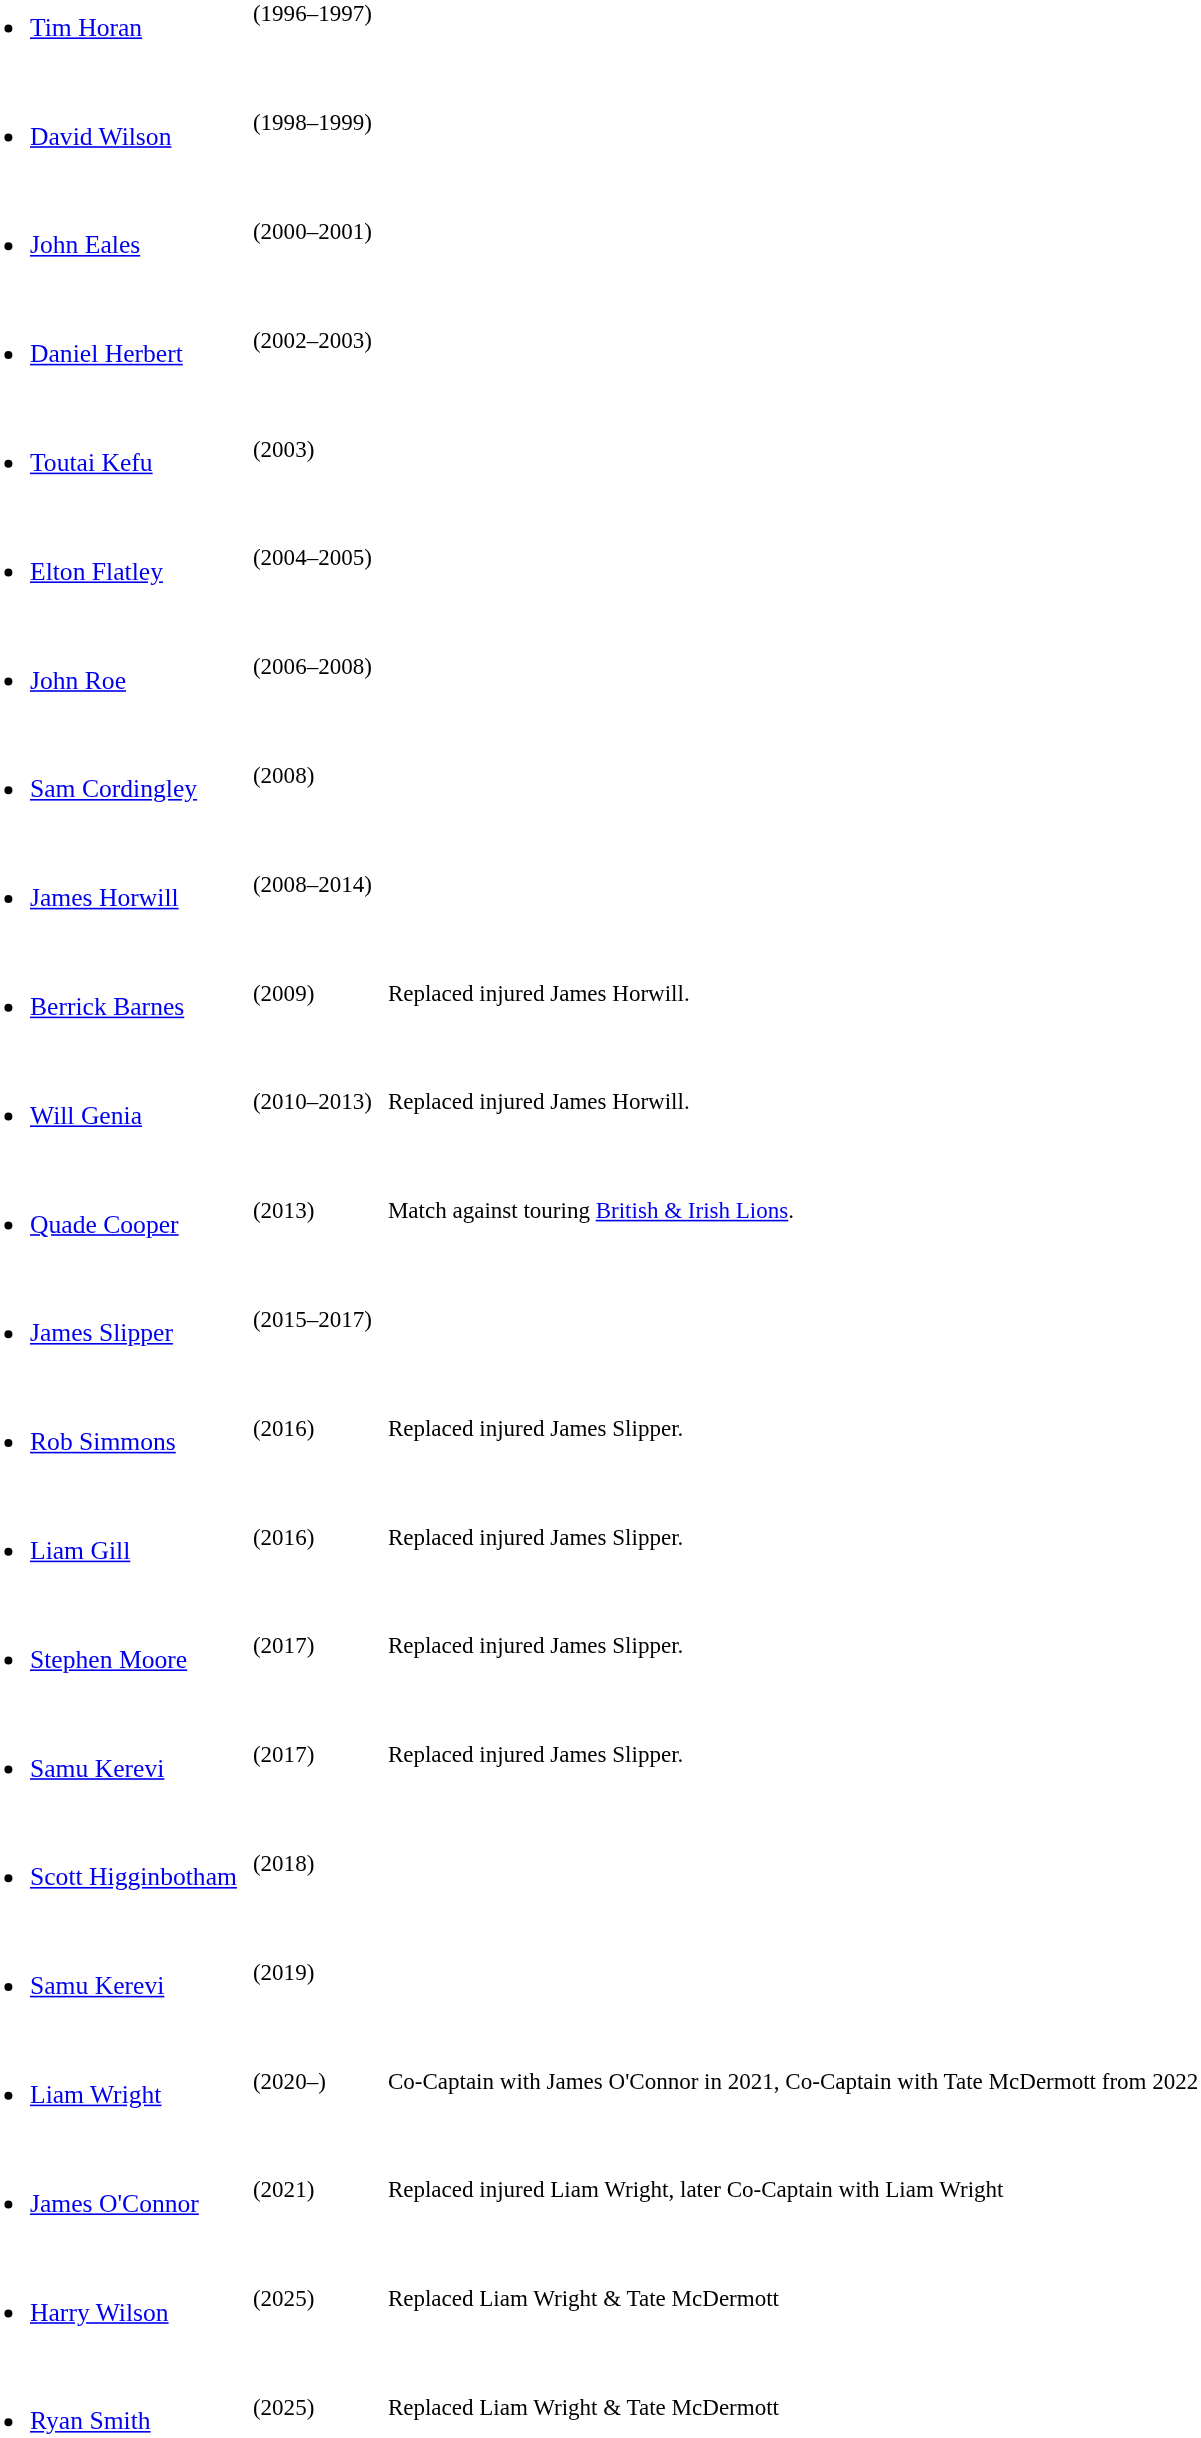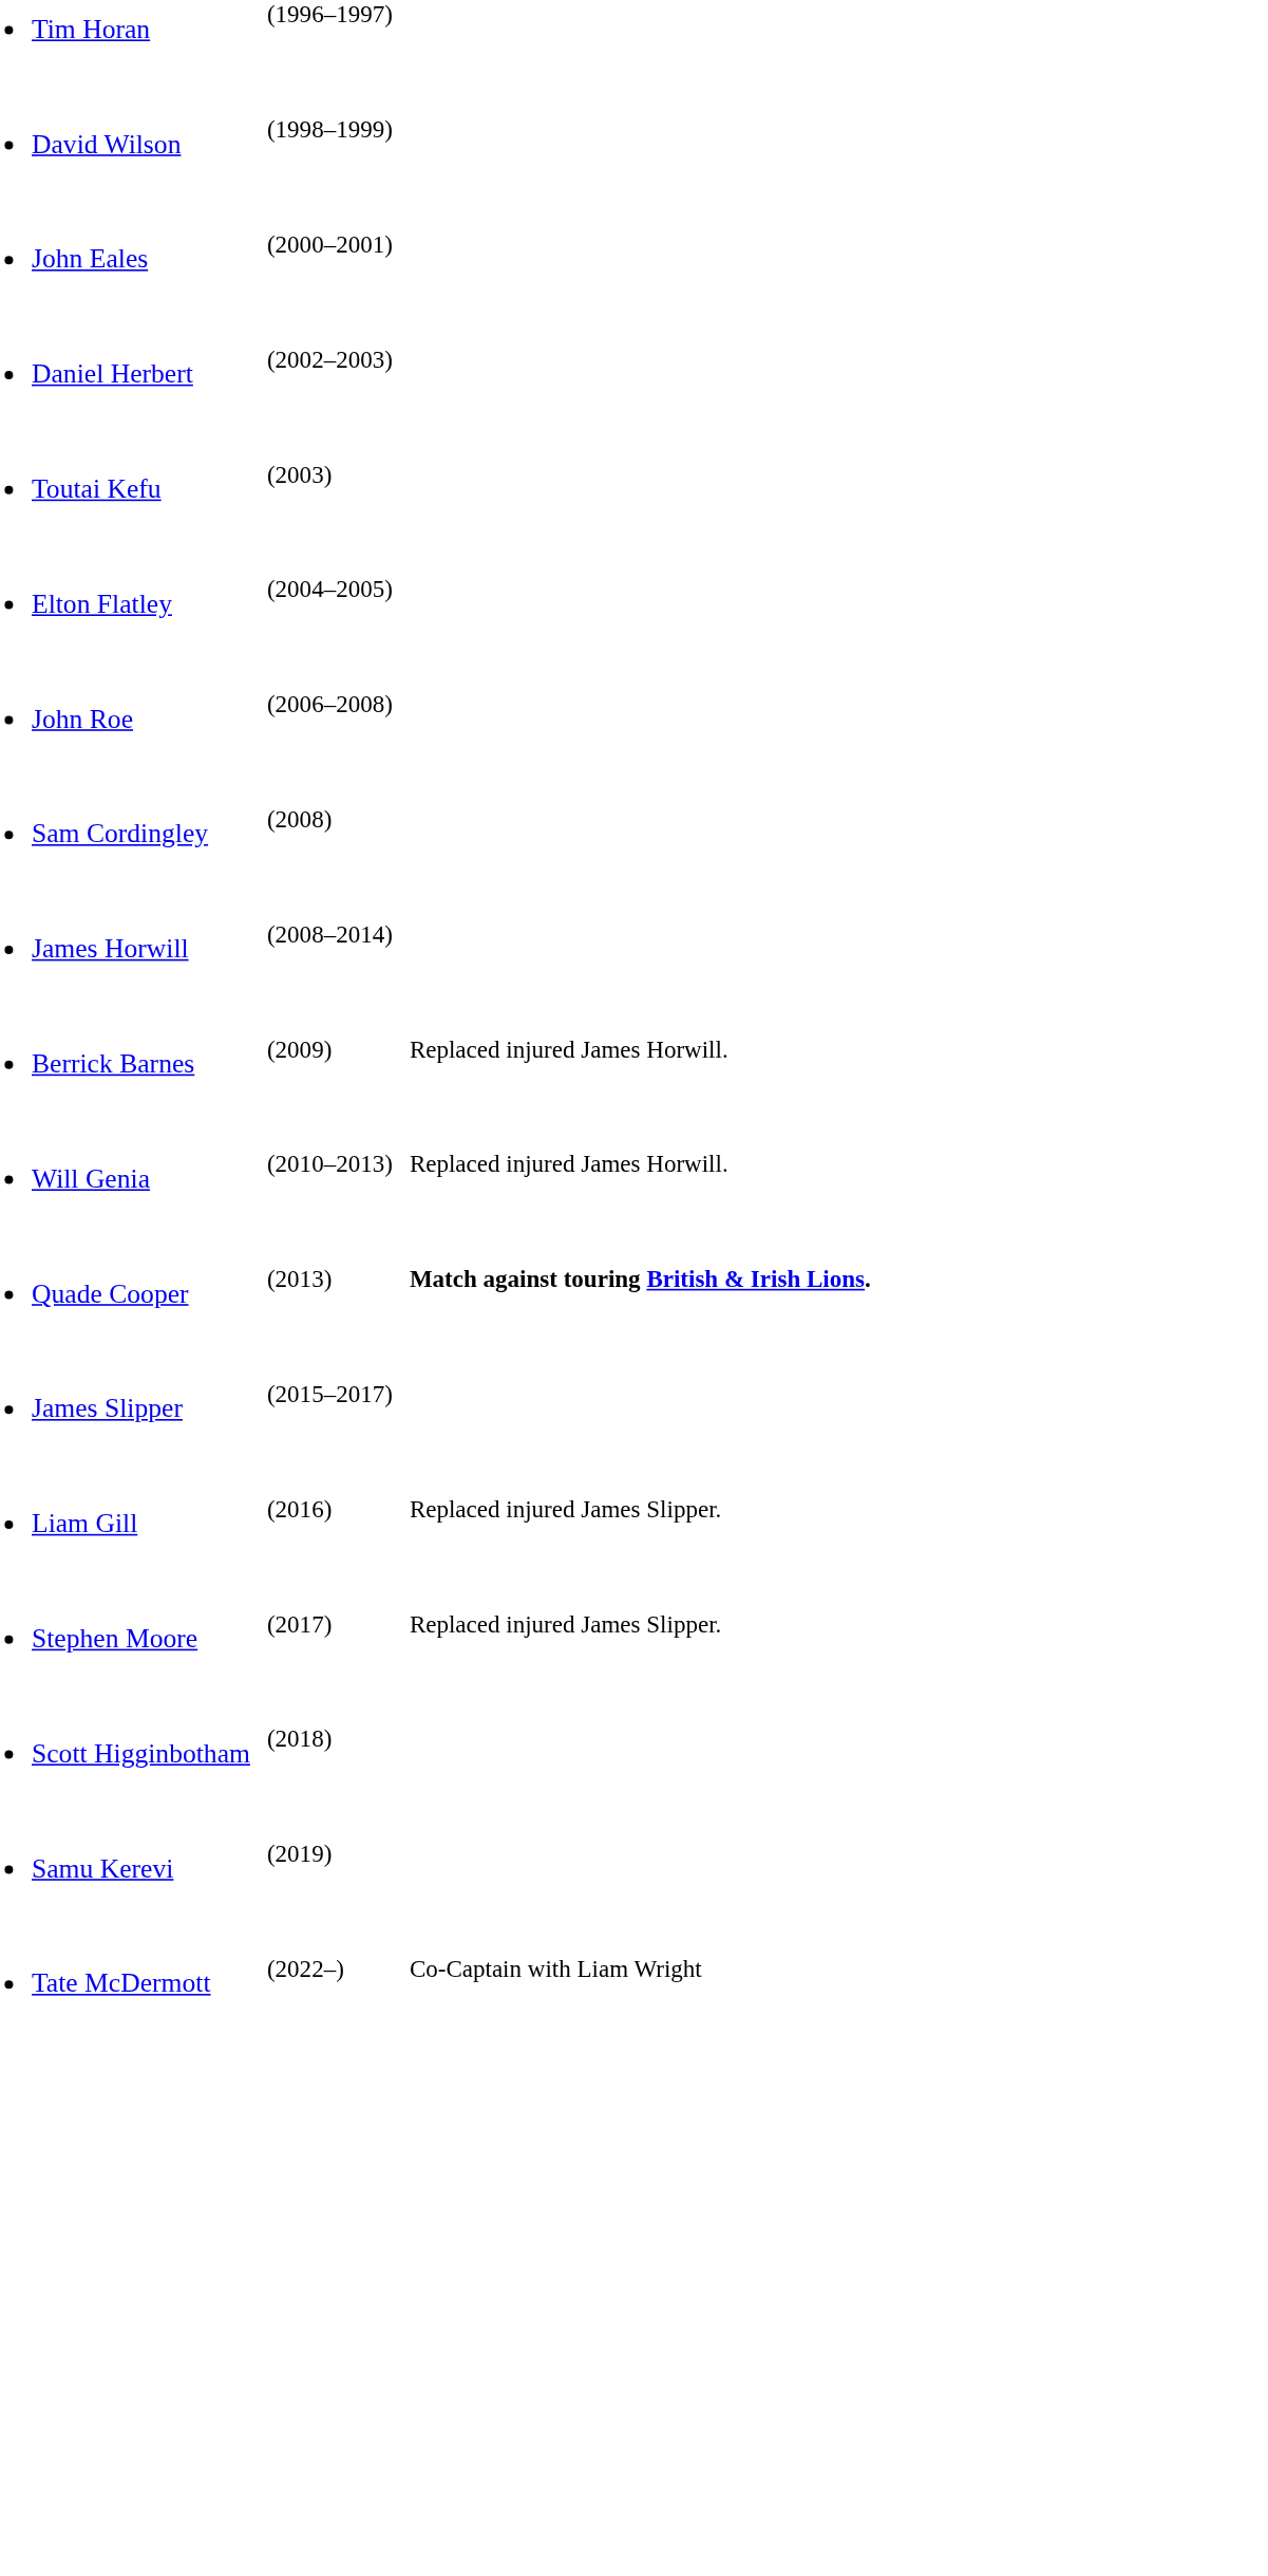Quade Cooper | column 5: normal -> bold
- row: Rob Simmons | (2016) | Replaced injured James Slipper.
- row: Samu Kerevi | (2017) | Replaced injured James Slipper.
- row: Liam Wright | (2020–) | Co-Captain with James O'Connor in 2021, Co-Captain with Tate McDermott from 2022
- row: James O'Connor | (2021) | Replaced injured Liam Wright, later Co-Captain with Liam Wright
+ row: Tate McDermott | (2022–) | Co-Captain with Liam Wright
- row: Harry Wilson | (2025) | Replaced Liam Wright & Tate McDermott
- row: Ryan Smith | (2025) | Replaced Liam Wright & Tate McDermott
